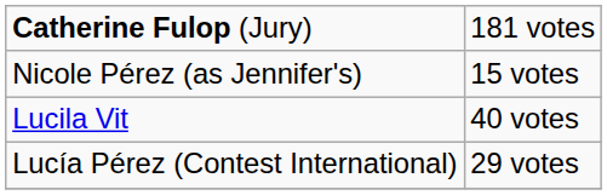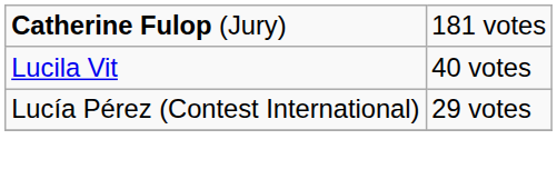- row: Nicole Pérez (as Jennifer's) | 15 votes
